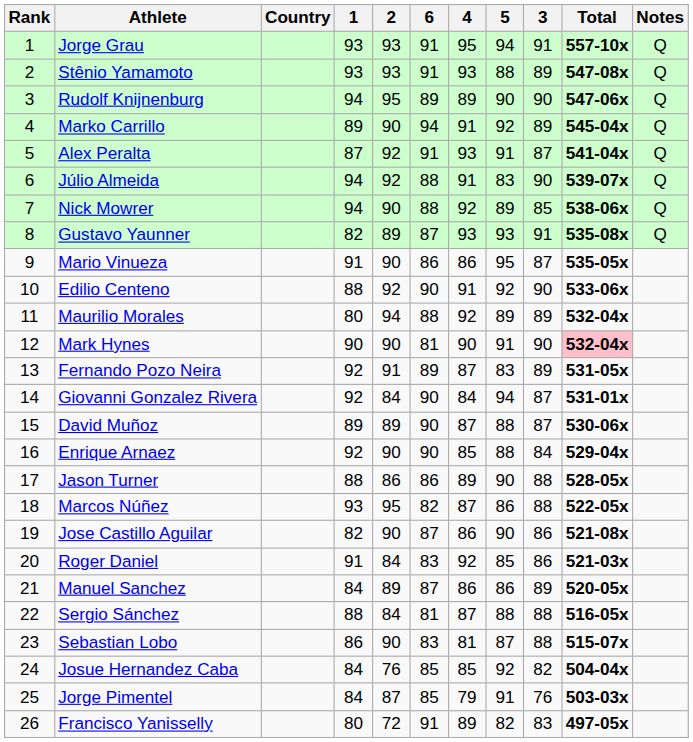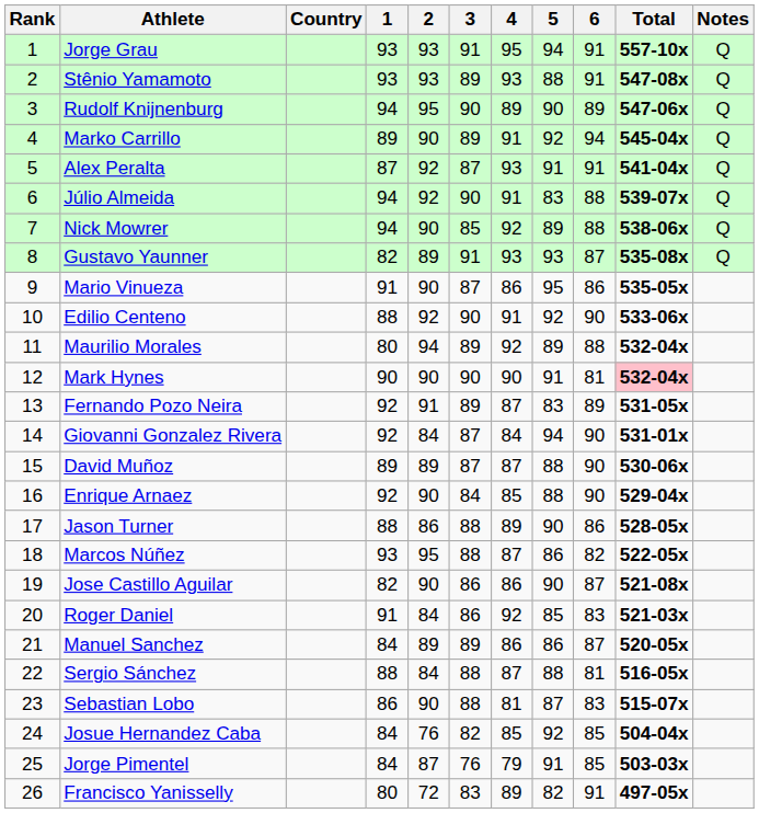columns swapped: 3 <-> 6
